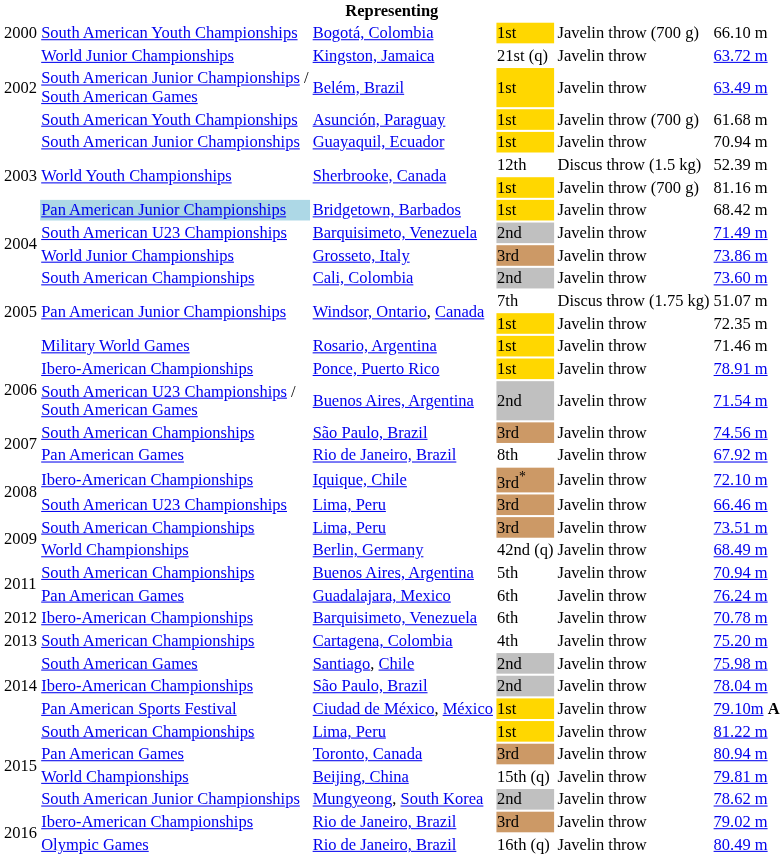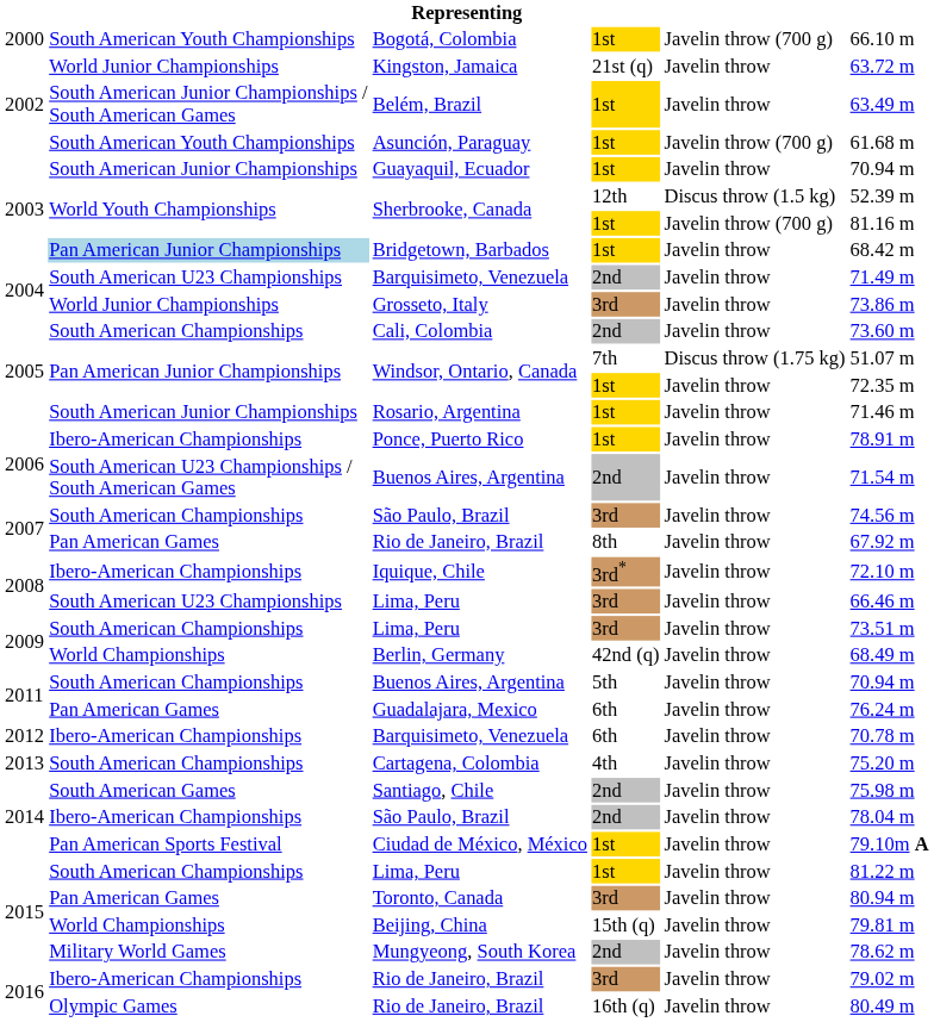Rosario, Argentina | column 2: Military World Games -> South American Junior Championships
Mungyeong, South Korea | column 2: South American Junior Championships -> Military World Games
